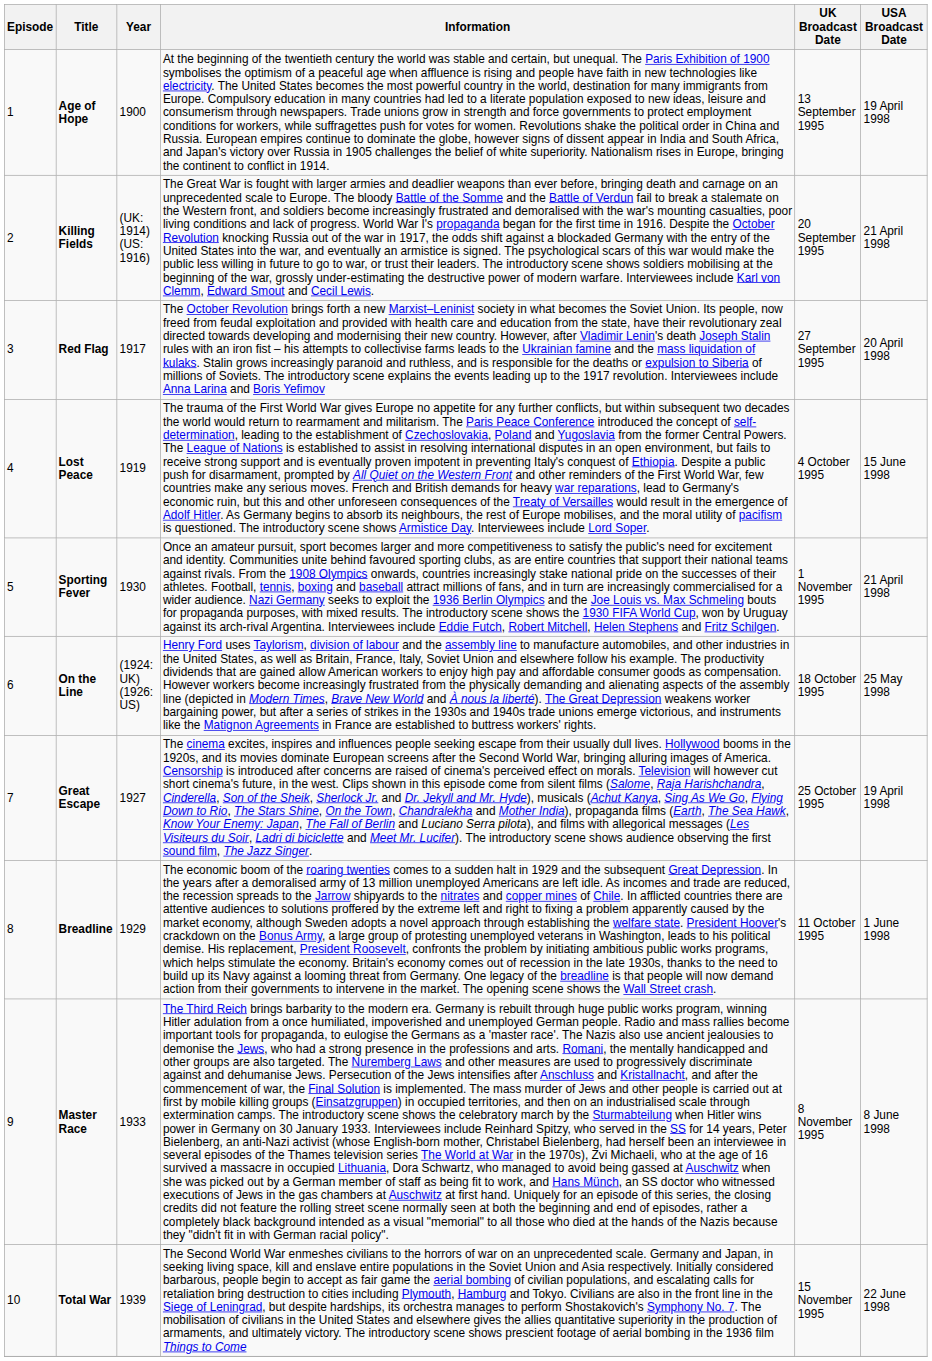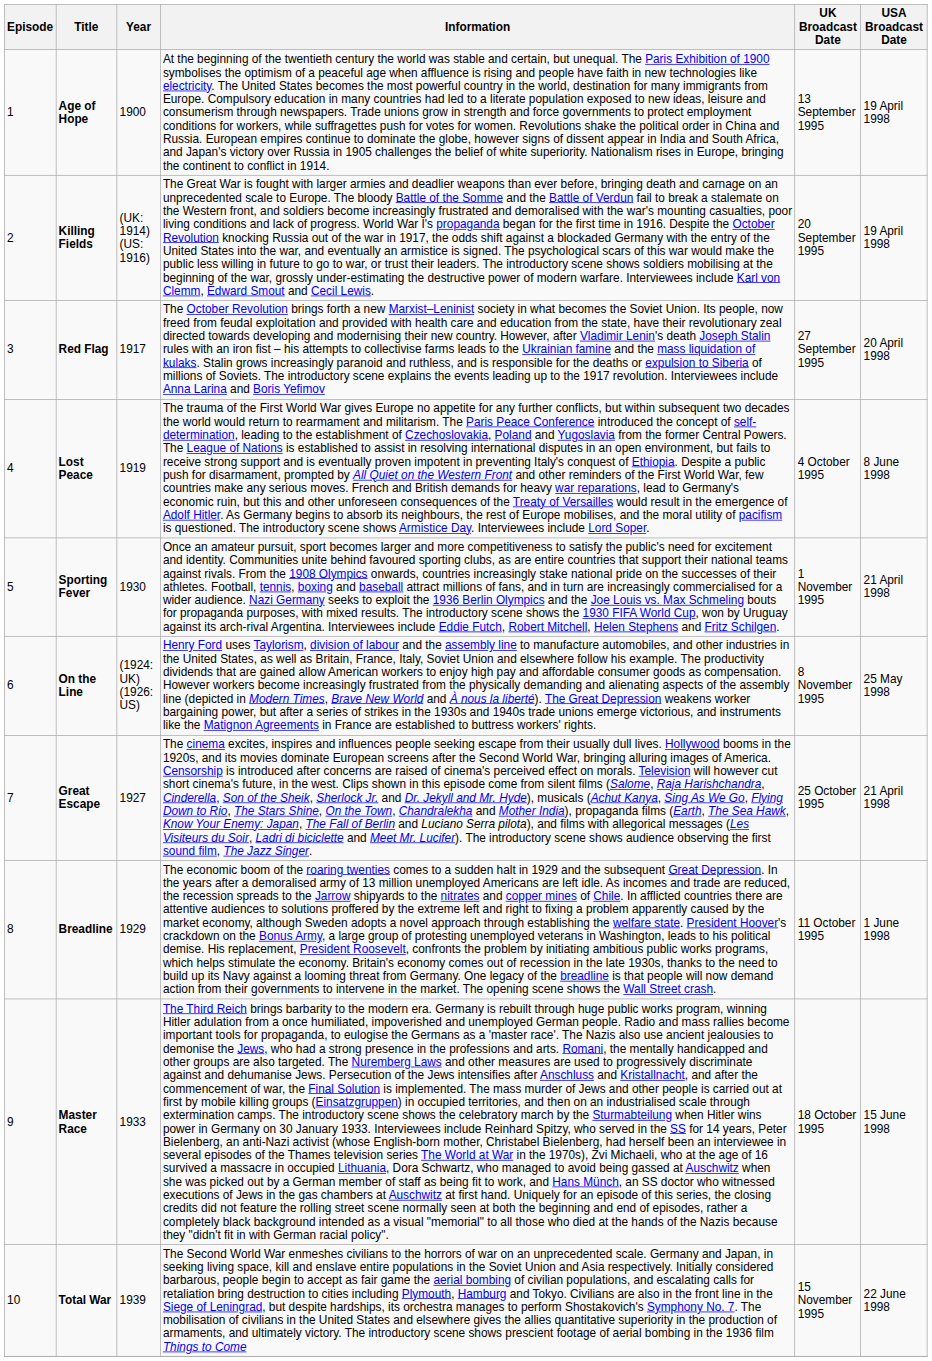Killing Fields | USA Broadcast Date: 21 April 1998 -> 19 April 1998
Lost Peace | USA Broadcast Date: 15 June 1998 -> 8 June 1998
On the Line | UK Broadcast Date: 18 October 1995 -> 8 November 1995
Great Escape | USA Broadcast Date: 19 April 1998 -> 21 April 1998
Master Race | UK Broadcast Date: 8 November 1995 -> 18 October 1995
Master Race | USA Broadcast Date: 8 June 1998 -> 15 June 1998
